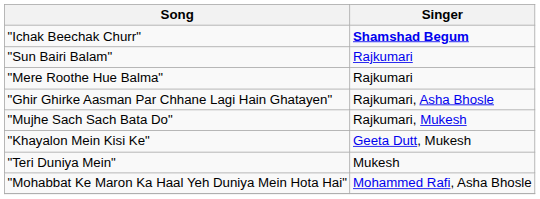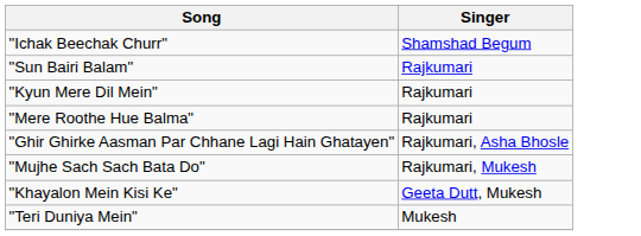"Ichak Beechak Churr" | Singer: bold -> normal
+ row: "Kyun Mere Dil Mein" | Rajkumari
- row: "Mohabbat Ke Maron Ka Haal Yeh Duniya Mein Hota Hai" | Mohammed Rafi, Asha Bhosle
